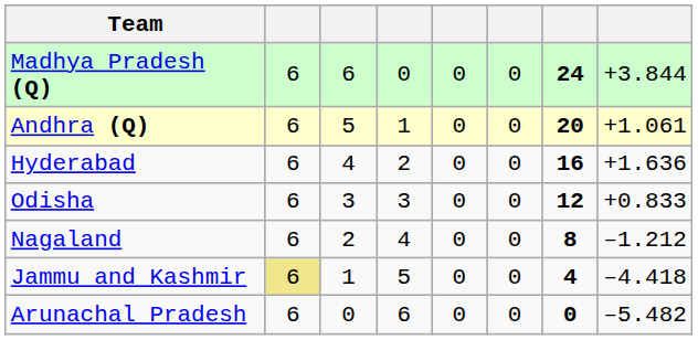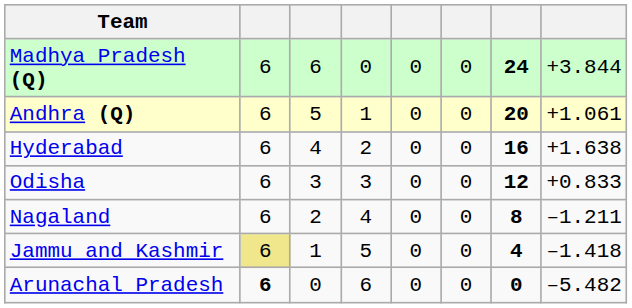Hyderabad | column 8: +1.636 -> +1.638
Nagaland | column 8: –1.212 -> –1.211
Jammu and Kashmir | column 8: –4.418 -> –1.418
Arunachal Pradesh | column 2: normal -> bold
